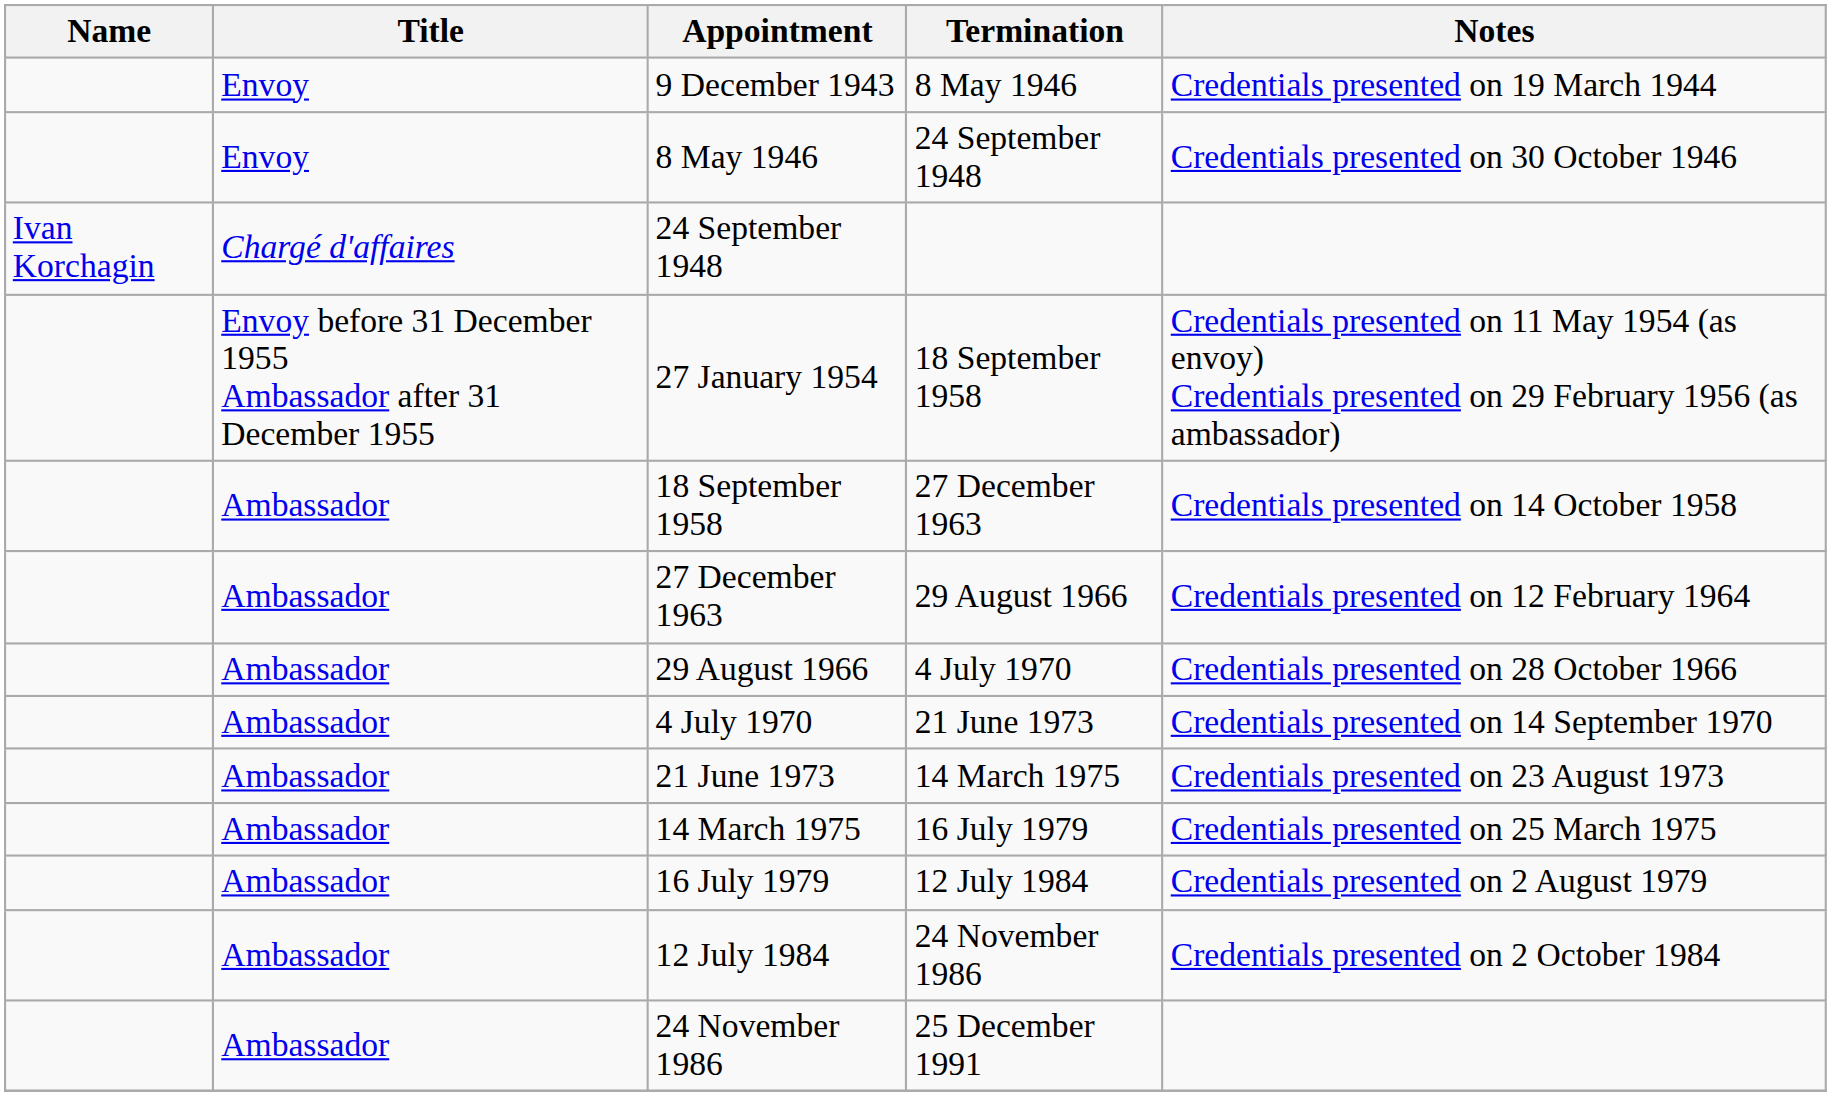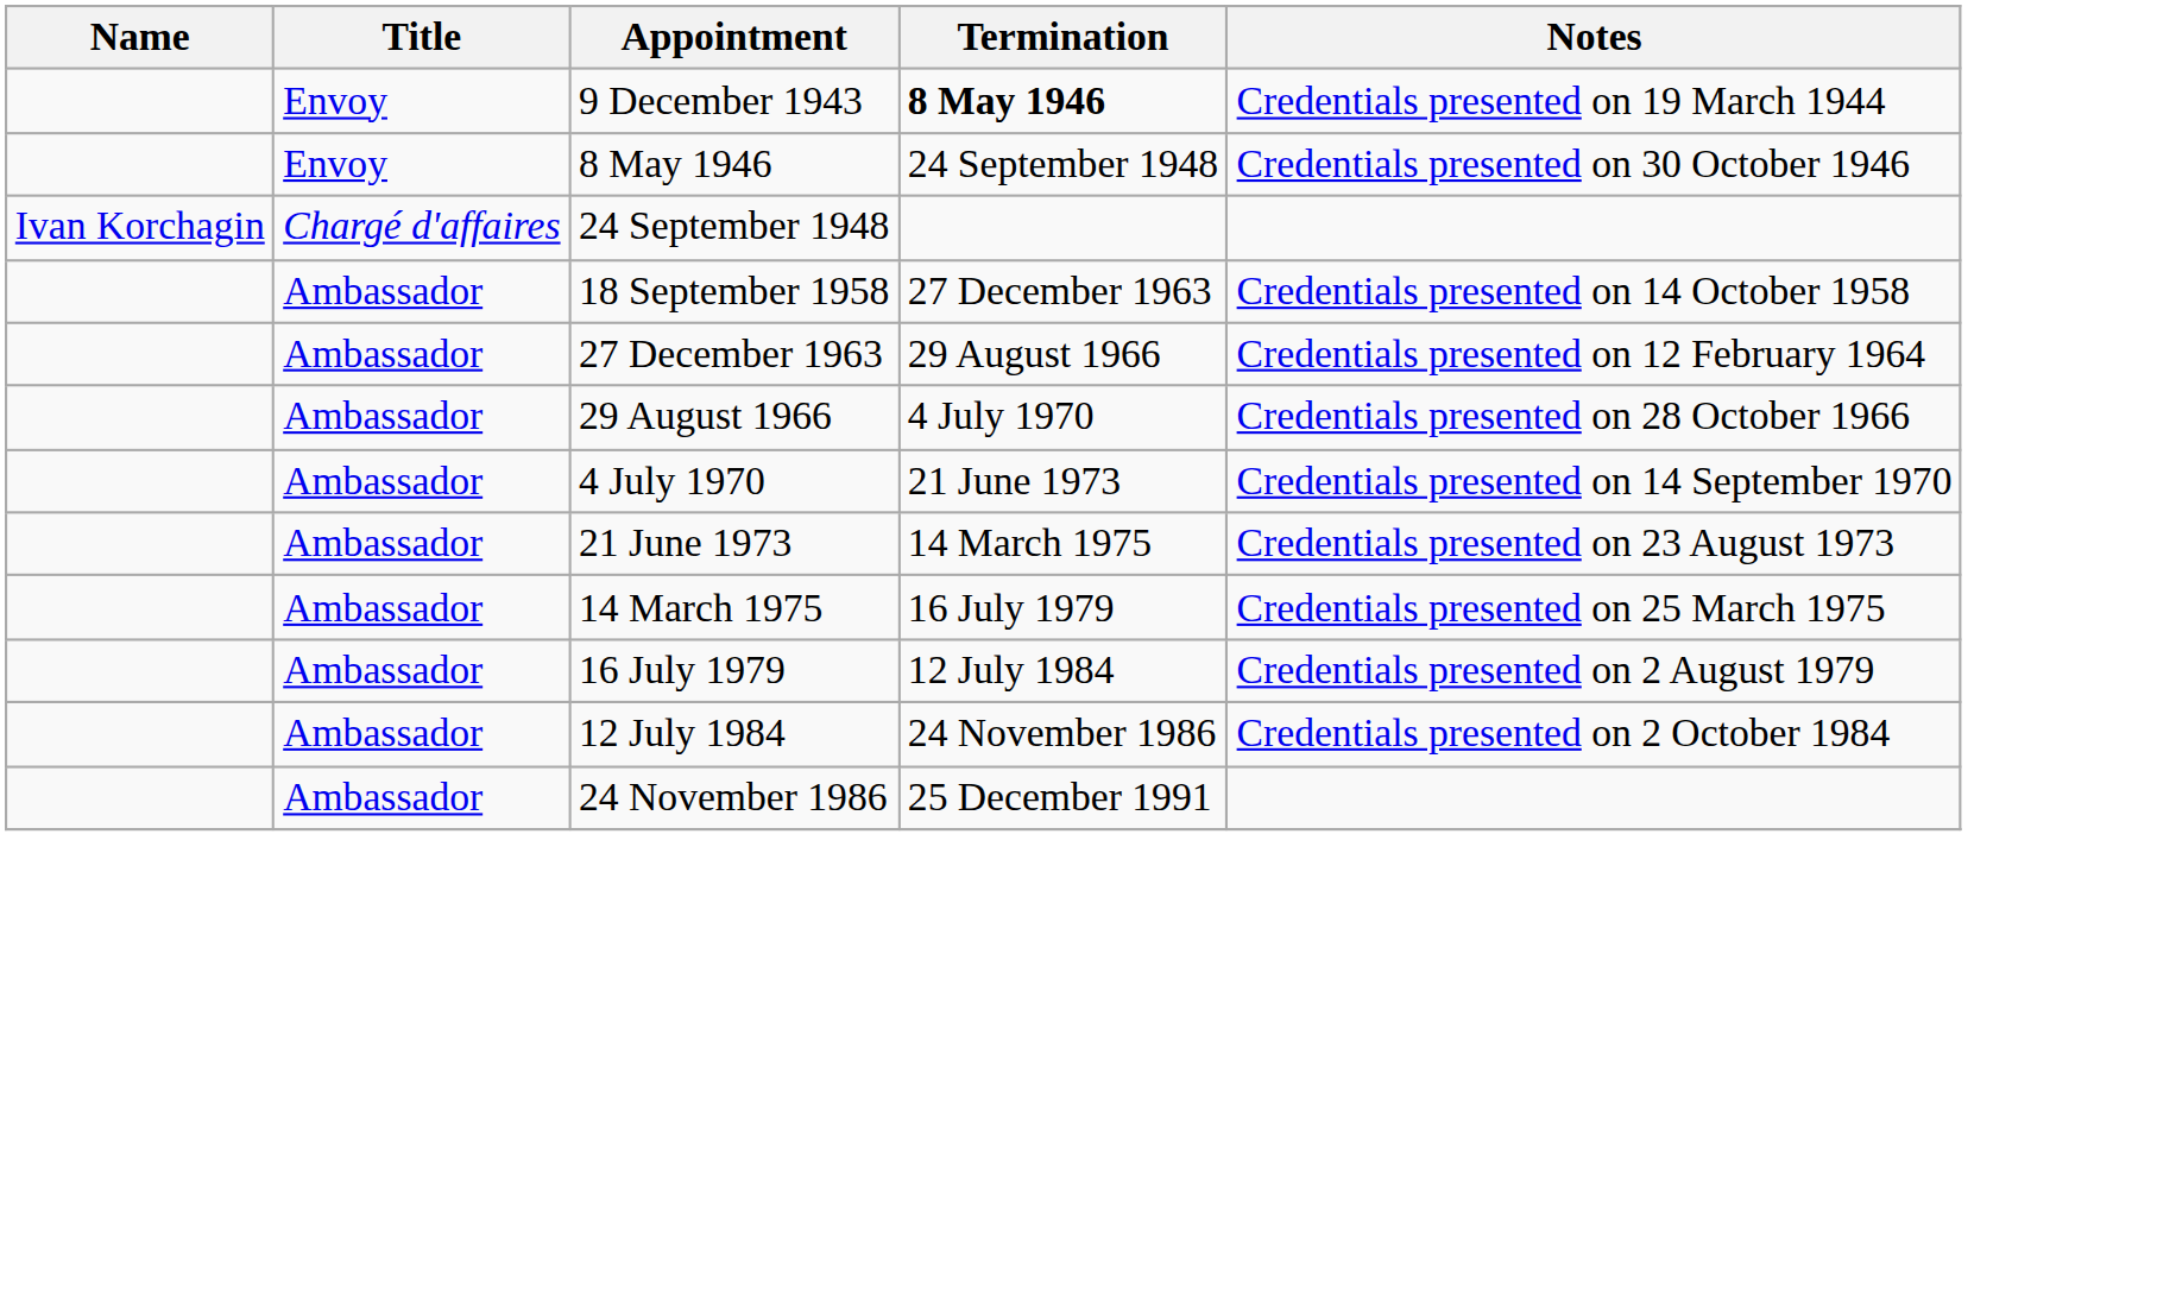9 December 1943 | Termination: normal -> bold
- row: Envoy before 31 December 1955 Ambassador after 31 December 1955 | 27 January 1954 | 18 September 1958 | Credentials presented on 11 May 1954 (as envoy) Credentials presented on 29 February 1956 (as ambassador)
